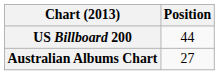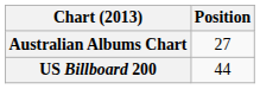rows swapped: Australian Albums Chart <-> US Billboard 200
